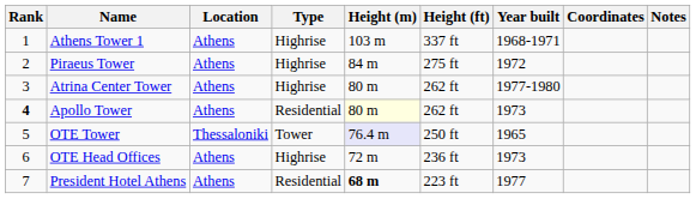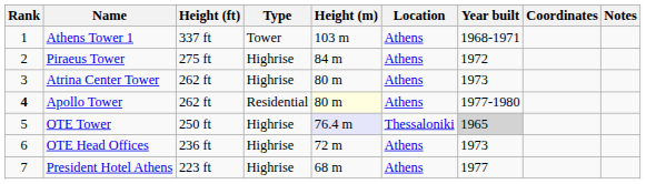columns swapped: Location <-> Height (ft)
Athens Tower 1 | Type: Highrise -> Tower
Atrina Center Tower | Year built: 1977-1980 -> 1973
Apollo Tower | Year built: 1973 -> 1977-1980
OTE Tower | Type: Tower -> Highrise
OTE Tower | Year built: no background -> lightgrey background
President Hotel Athens | Type: Residential -> Highrise
President Hotel Athens | Height (m): bold -> normal
